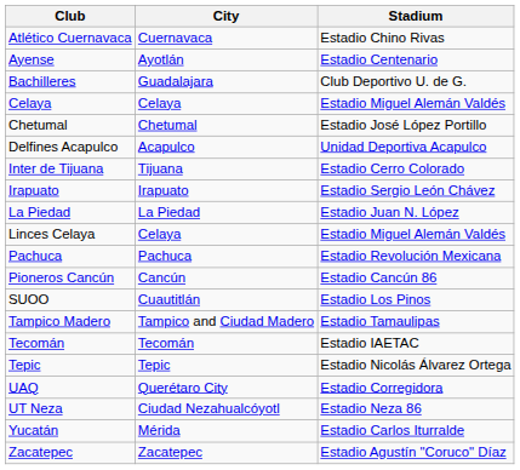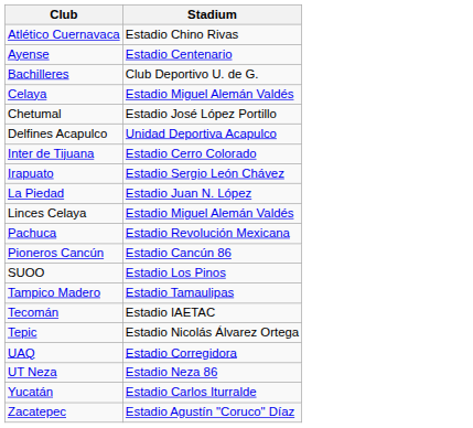- column: City | Cuernavaca | Ayotlán | Guadalajara | Celaya | Chetumal | Acapulco | Tijuana | Irapuato | La Piedad | Celaya | Pachuca | Cancún | Cuautitlán | Tampico and Ciudad Madero | Tecomán | Tepic | Querétaro City | Ciudad Nezahualcóyotl | Mérida | Zacatepec
